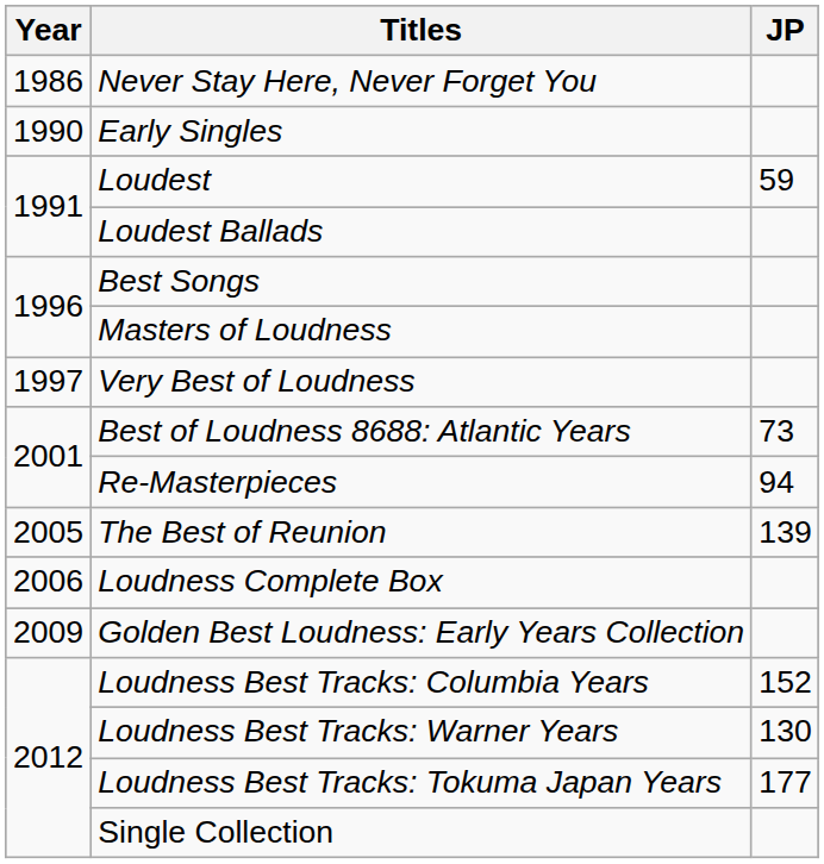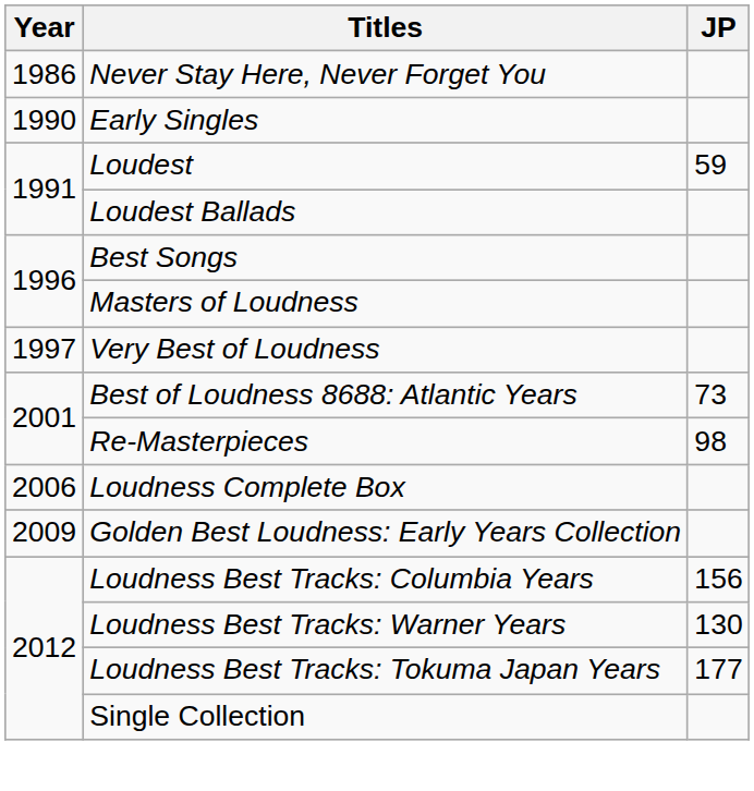Re-Masterpieces | JP: 94 -> 98
- row: 2005 | The Best of Reunion | 139
Loudness Best Tracks: Columbia Years | JP: 152 -> 156
